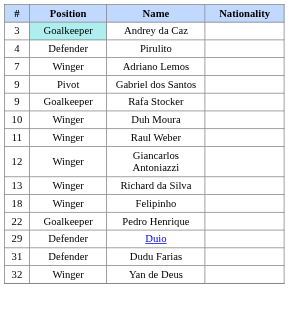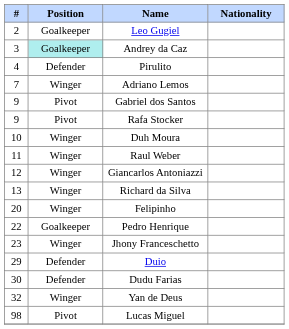+ row: 2 | Goalkeeper | Leo Gugiel
Rafa Stocker | Position: Goalkeeper -> Pivot
Felipinho | #: 18 -> 20
+ row: 23 | Winger | Jhony Franceschetto
Dudu Farias | #: 31 -> 30
+ row: 98 | Pivot | Lucas Miguel
